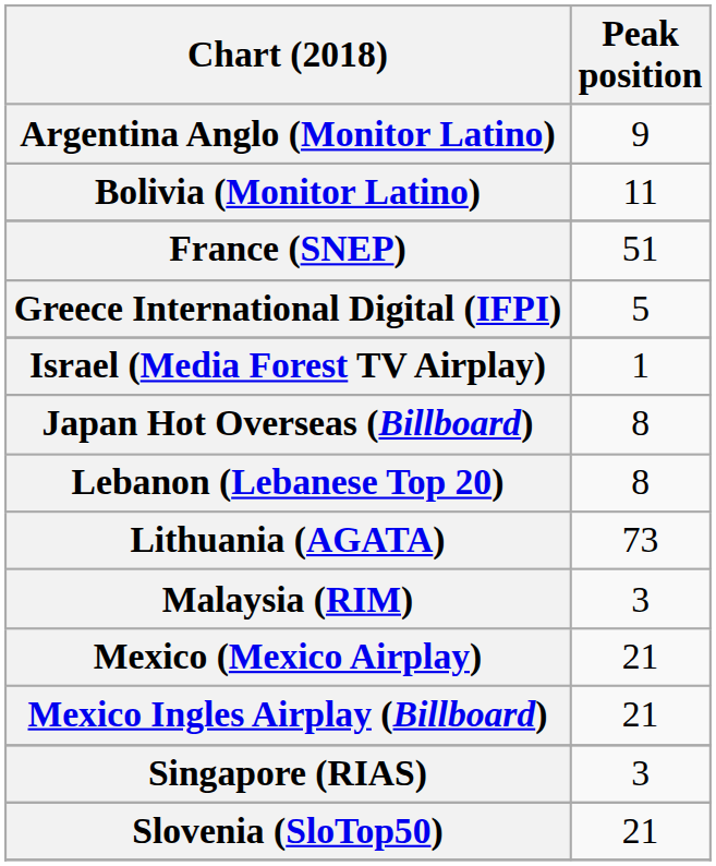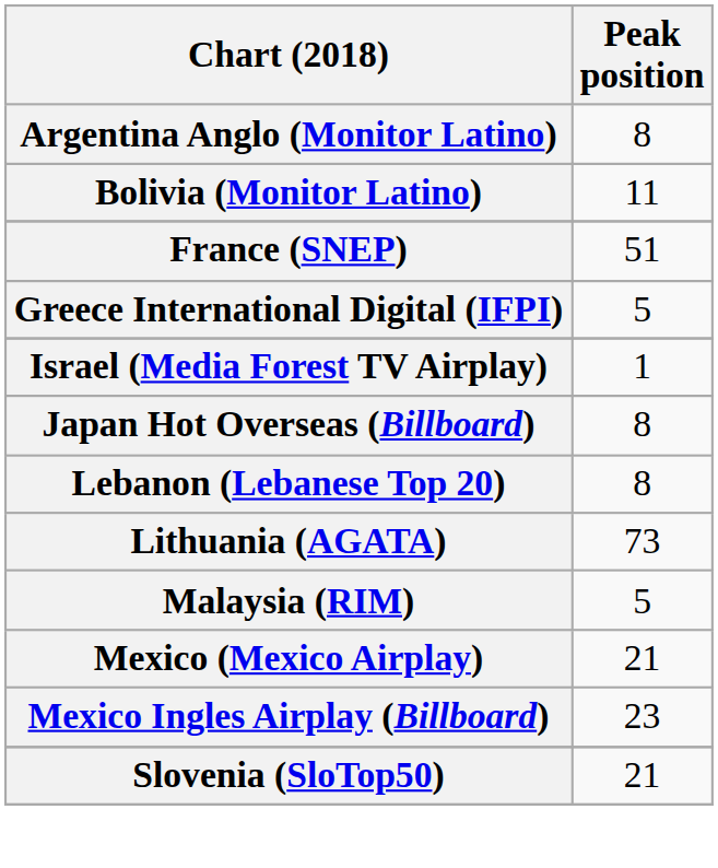Argentina Anglo (Monitor Latino) | Peak position: 9 -> 8
Malaysia (RIM) | Peak position: 3 -> 5
Mexico Ingles Airplay (Billboard) | Peak position: 21 -> 23
- row: Singapore (RIAS) | 3
